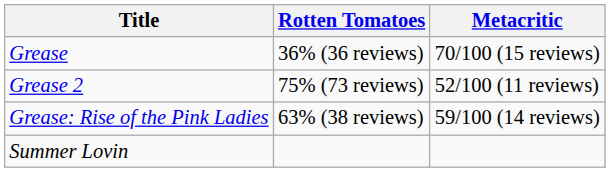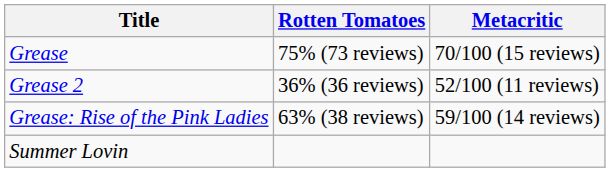Grease | Rotten Tomatoes: 36% (36 reviews) -> 75% (73 reviews)
Grease 2 | Rotten Tomatoes: 75% (73 reviews) -> 36% (36 reviews)
